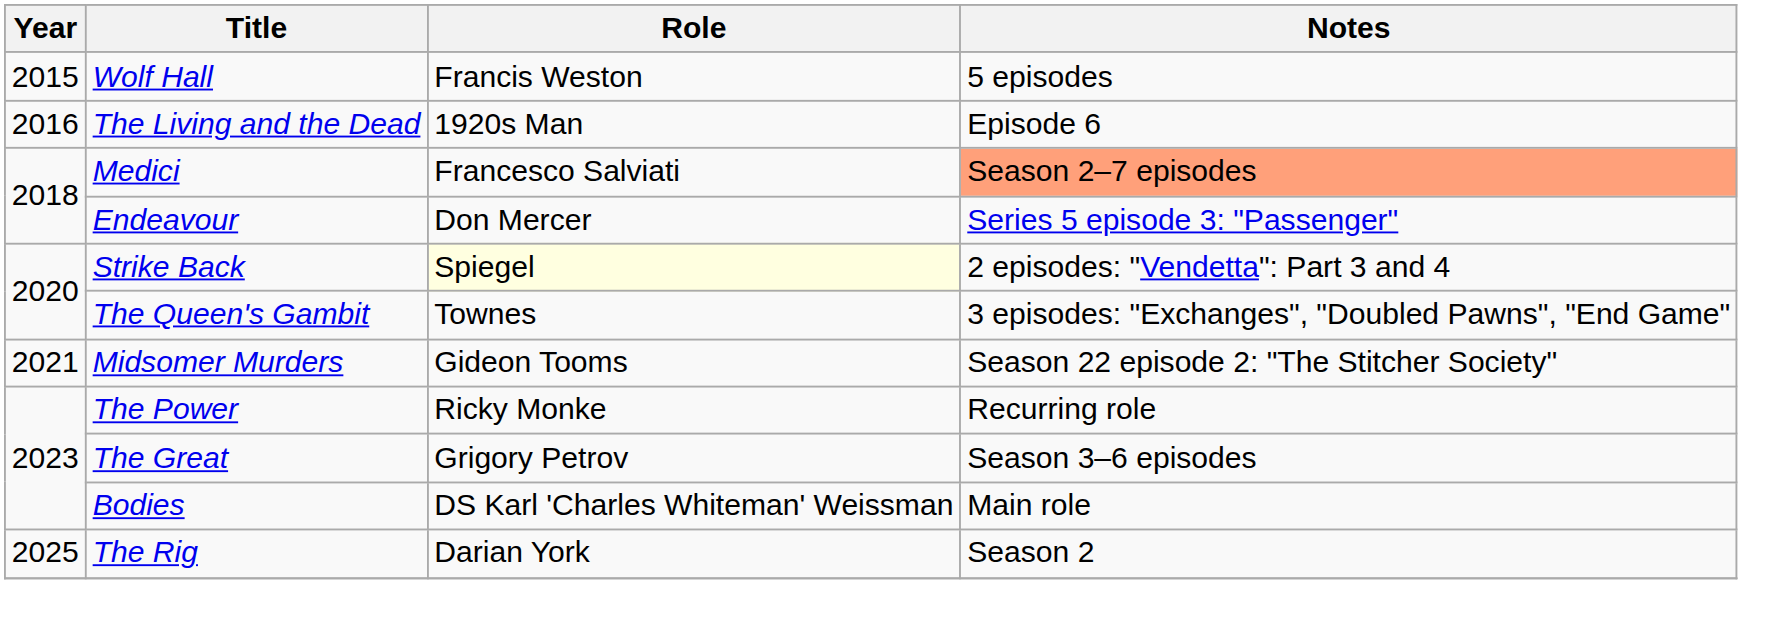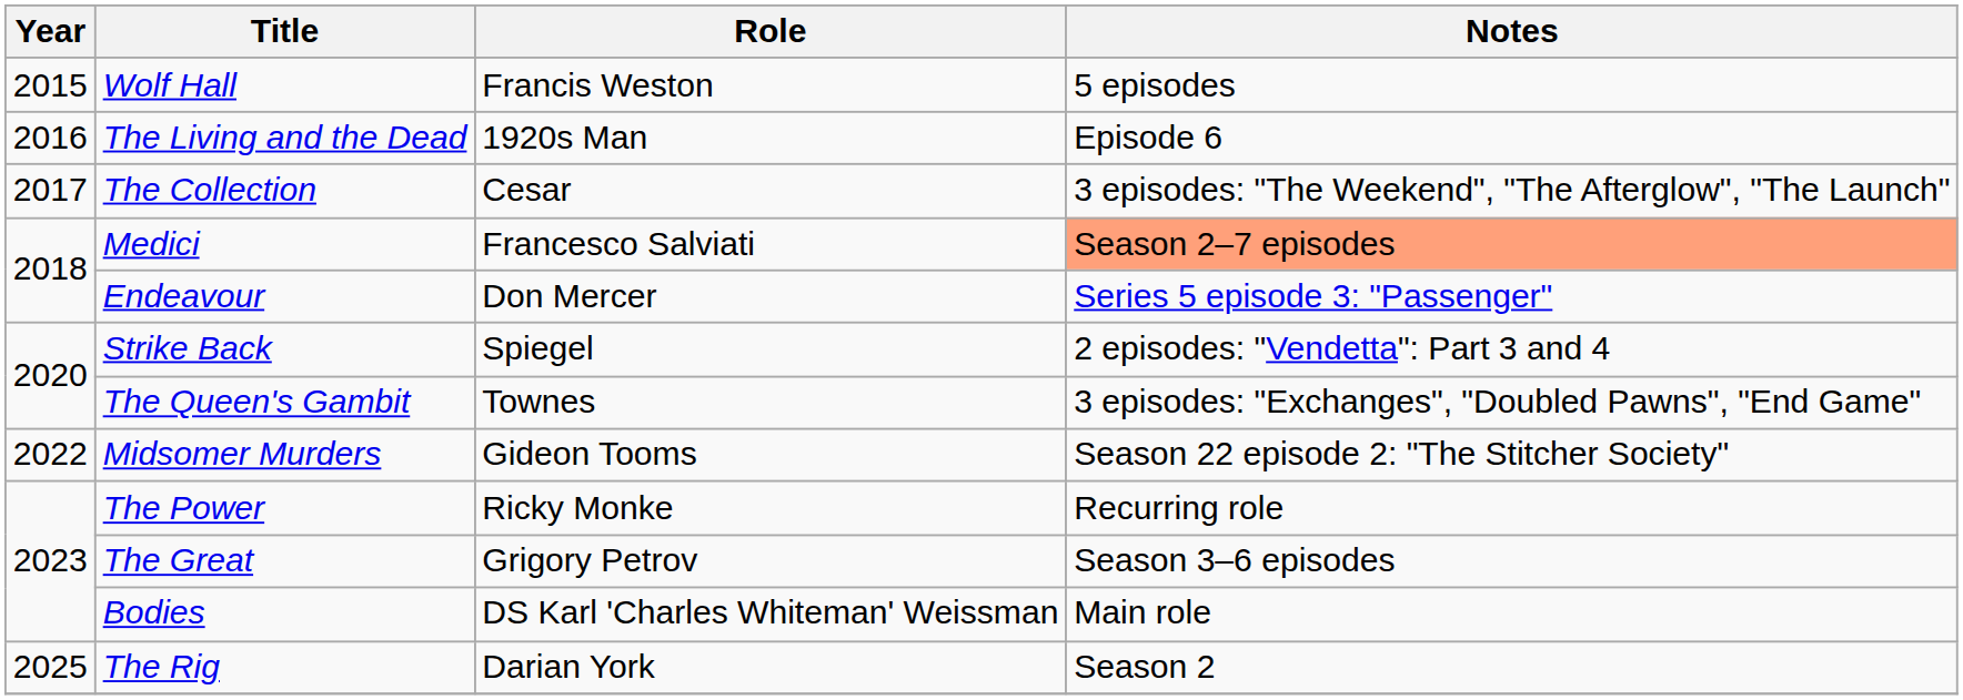+ row: 2017 | The Collection | Cesar | 3 episodes: "The Weekend", "The Afterglow", "The Launch"
Strike Back | Role: lightyellow background -> no background
Midsomer Murders | Year: 2021 -> 2022
